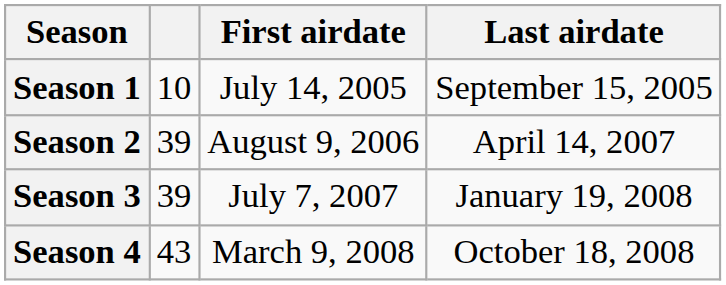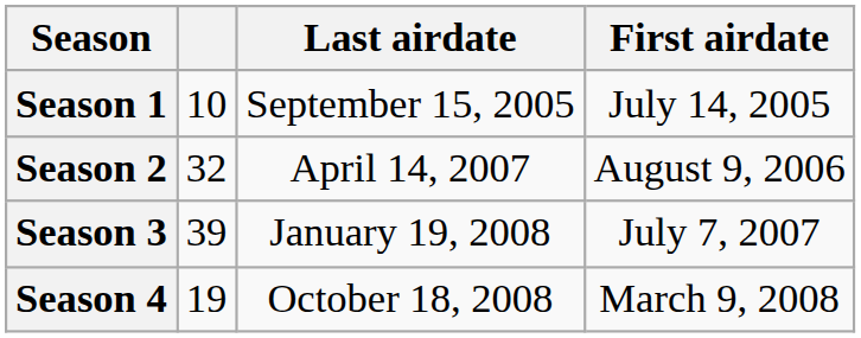columns swapped: First airdate <-> Last airdate
Season 2 | column 2: 39 -> 32
Season 4 | column 2: 43 -> 19
